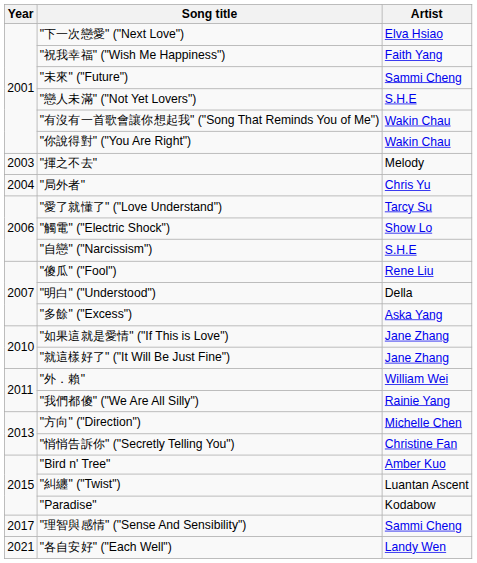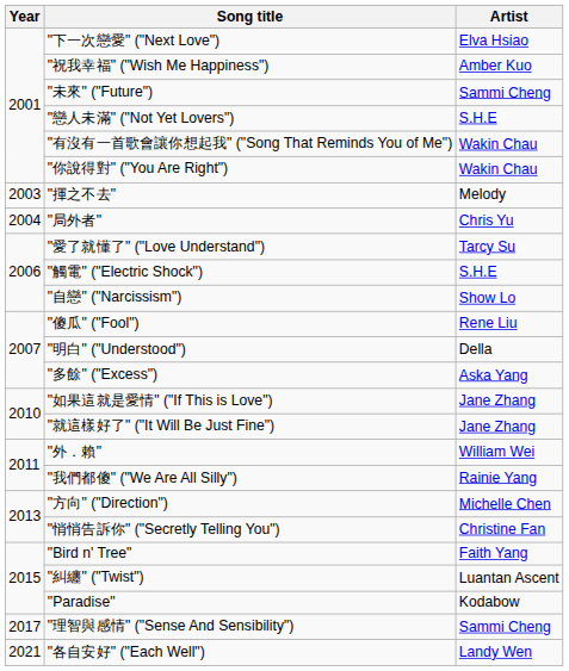"祝我幸福" ("Wish Me Happiness") | Artist: Faith Yang -> Amber Kuo
"觸電" ("Electric Shock") | Artist: Show Lo -> S.H.E
"自戀" ("Narcissism") | Artist: S.H.E -> Show Lo
"Bird n' Tree" | Artist: Amber Kuo -> Faith Yang
